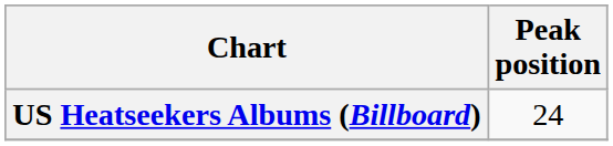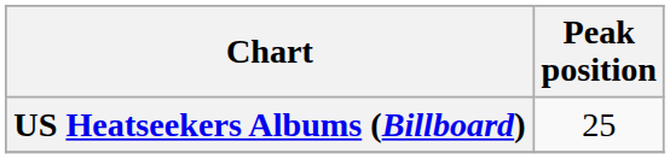US Heatseekers Albums (Billboard) | Peak position: 24 -> 25
